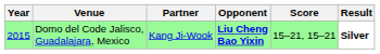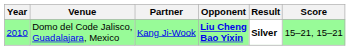columns swapped: Score <-> Result
Domo del Code Jalisco, Guadalajara, Mexico | Year: 2015 -> 2010
